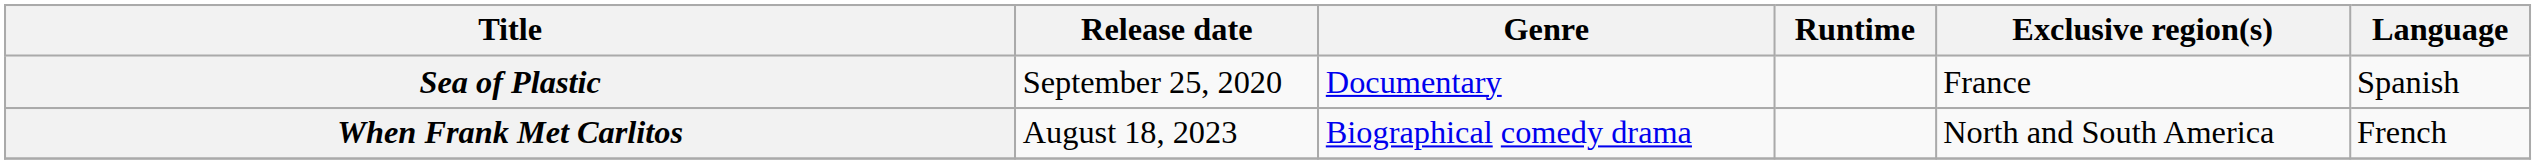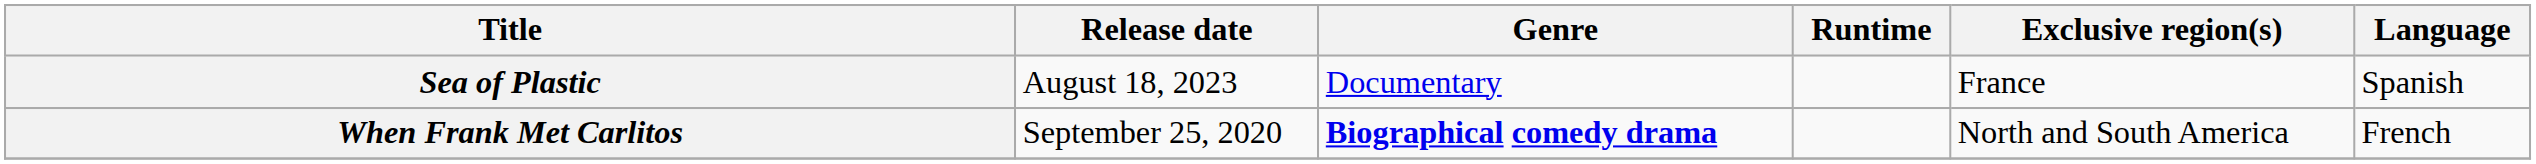Sea of Plastic | Release date: September 25, 2020 -> August 18, 2023
When Frank Met Carlitos | Release date: August 18, 2023 -> September 25, 2020
When Frank Met Carlitos | Genre: normal -> bold
